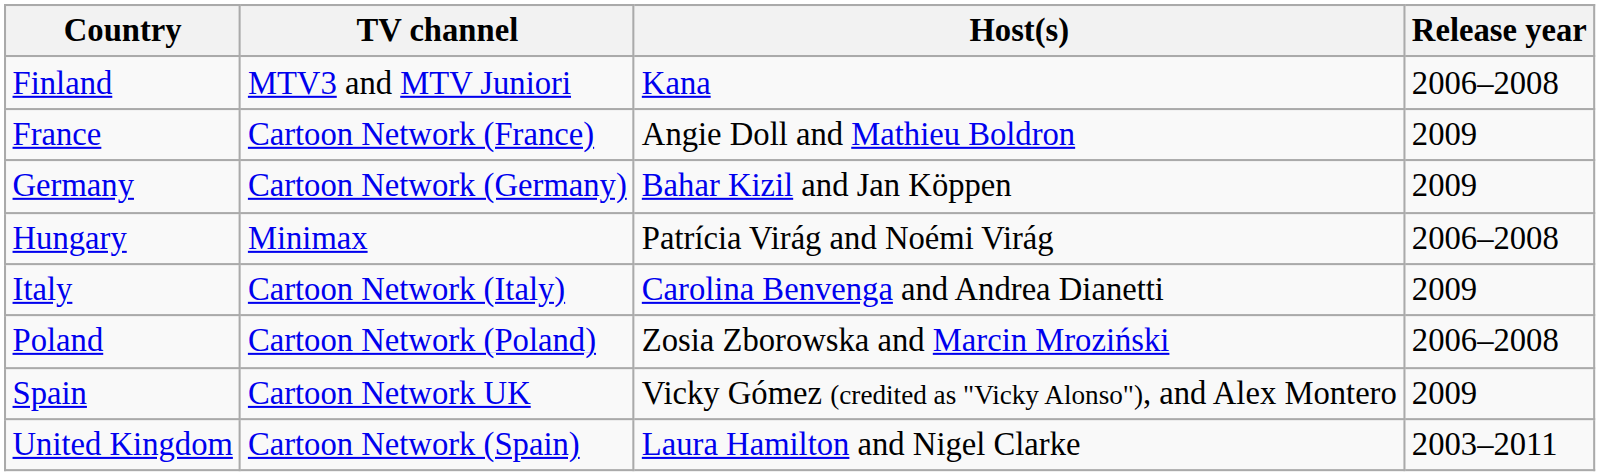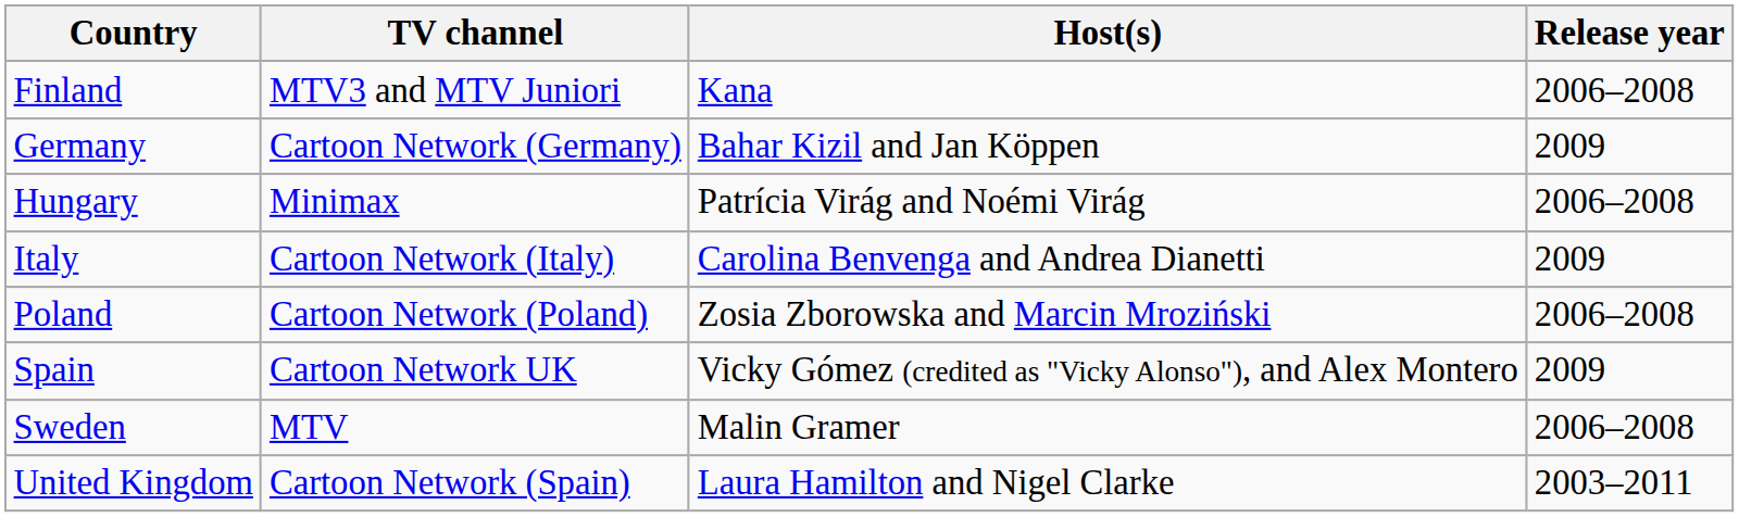- row: France | Cartoon Network (France) | Angie Doll and Mathieu Boldron | 2009
+ row: Sweden | MTV | Malin Gramer | 2006–2008
